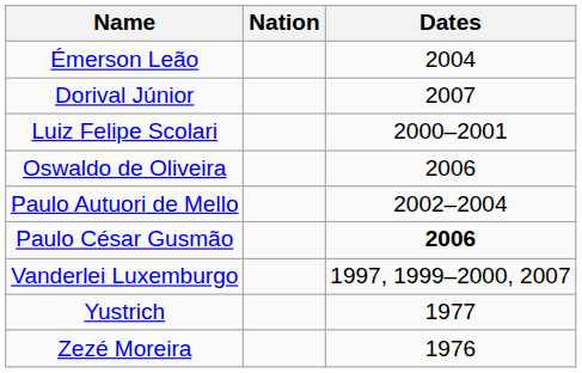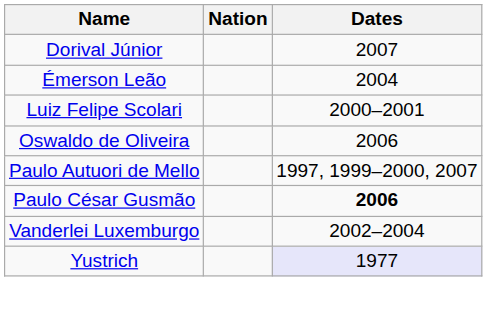rows swapped: Dorival Júnior <-> Émerson Leão
Paulo Autuori de Mello | Dates: 2002–2004 -> 1997, 1999–2000, 2007
Vanderlei Luxemburgo | Dates: 1997, 1999–2000, 2007 -> 2002–2004
Yustrich | Dates: no background -> lavender background
- row: Zezé Moreira | 1976
